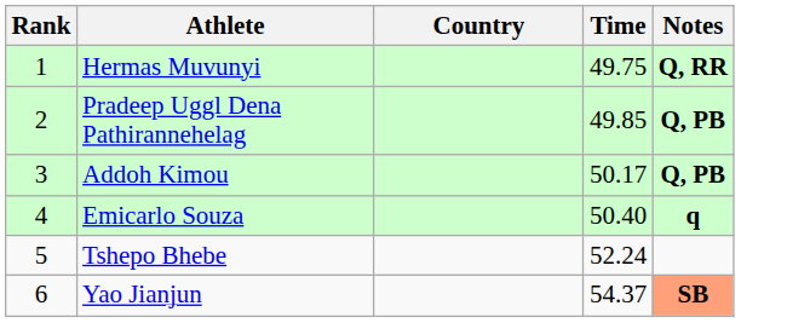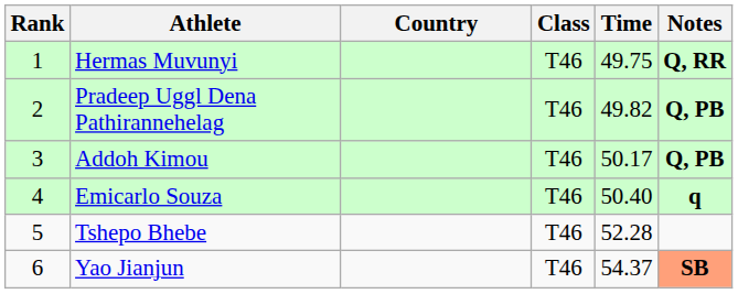+ column: Class | T46 | T46 | T46 | T46 | T46 | T46
Pradeep Uggl Dena Pathirannehelag | Time: 49.85 -> 49.82
Tshepo Bhebe | Time: 52.24 -> 52.28
